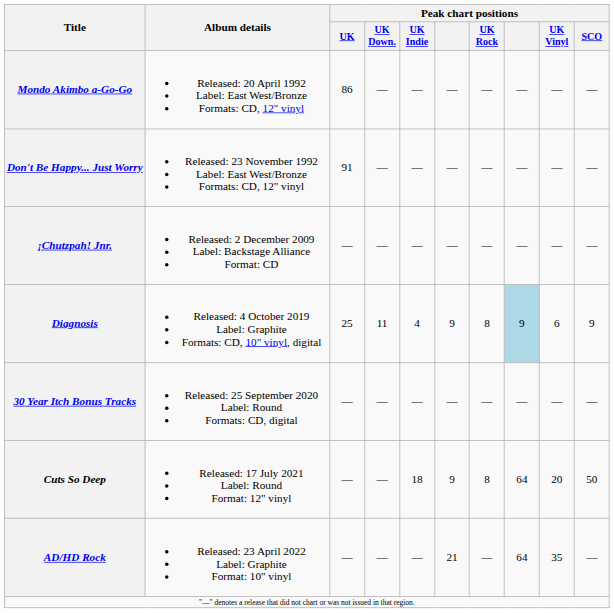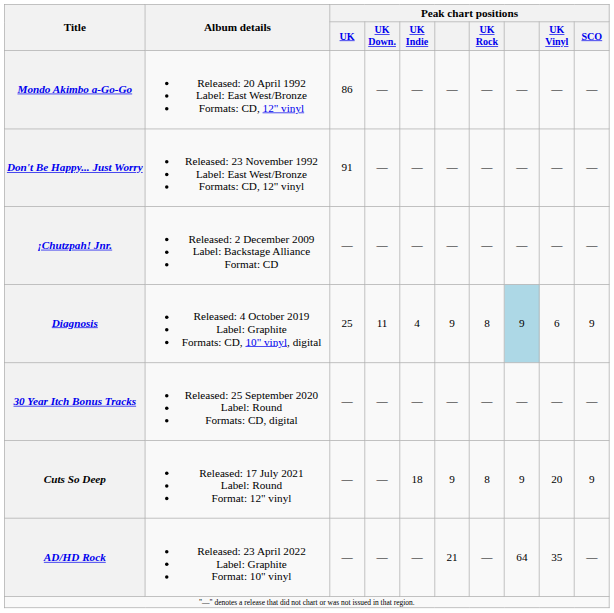Cuts So Deep | column 8: 64 -> 9
Cuts So Deep | Peak chart positions / SCO: 50 -> 9
